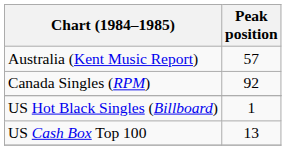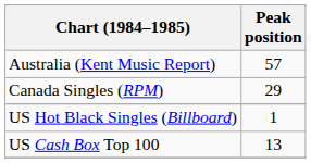Canada Singles (RPM) | Peak position: 92 -> 29
